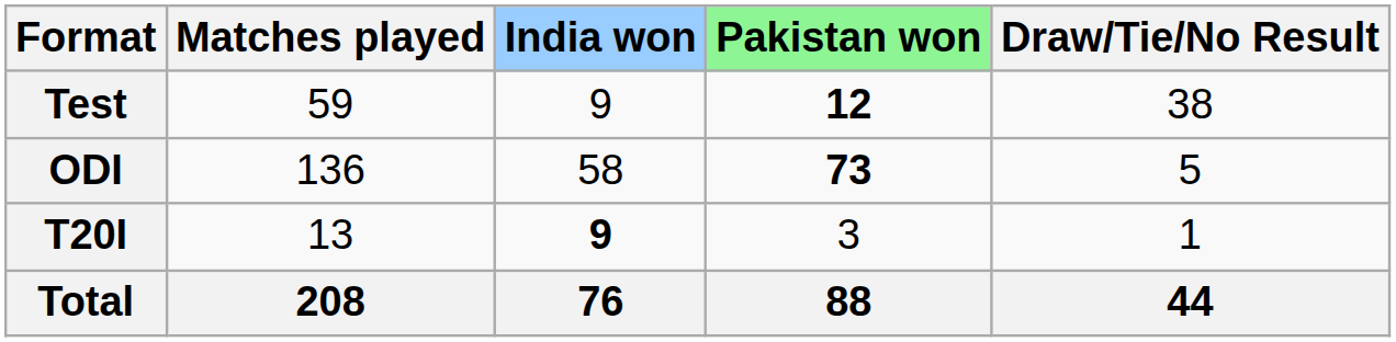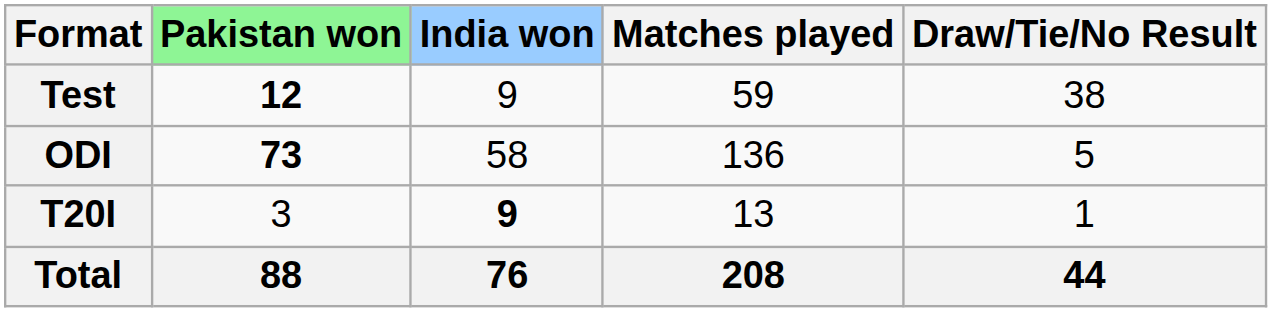columns swapped: Matches played <-> Pakistan won
